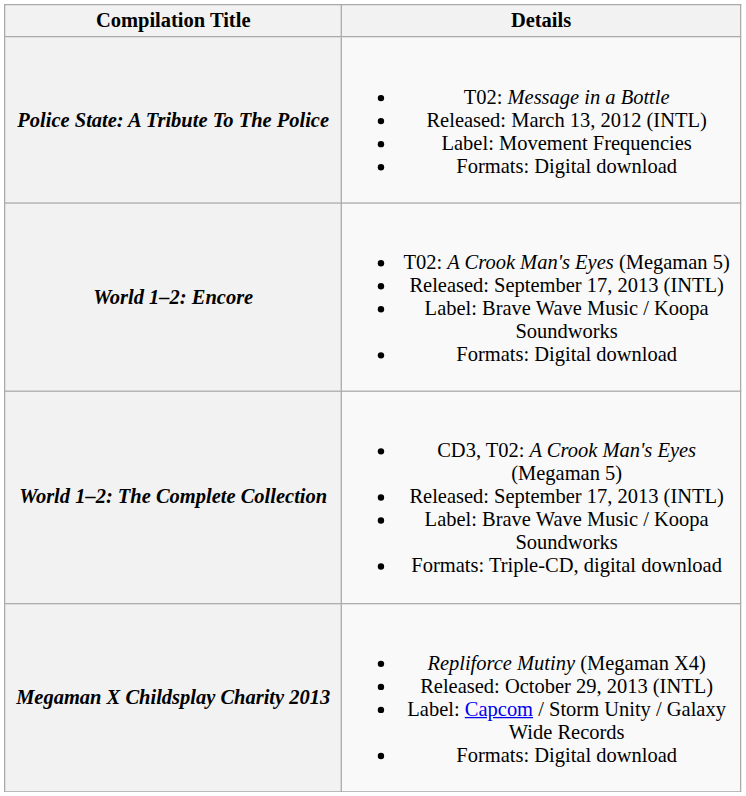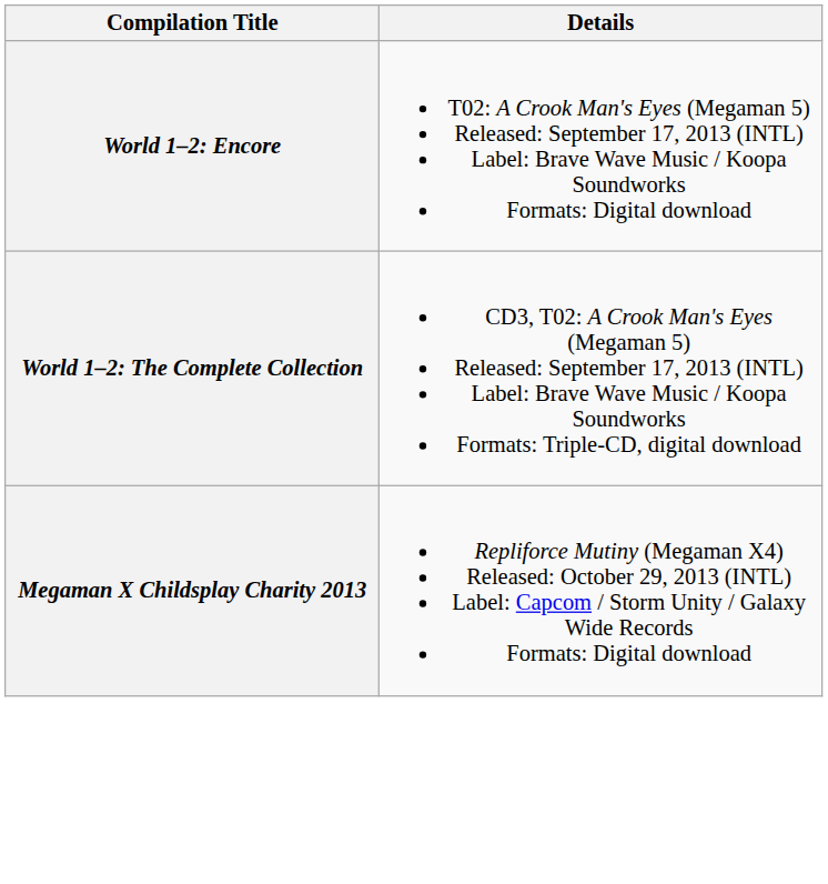- row: Police State: A Tribute To The Police | T02: Message in a Bottle Released: March 13, 2012 (INTL) Label: Movement Frequencies Formats: Digital download
